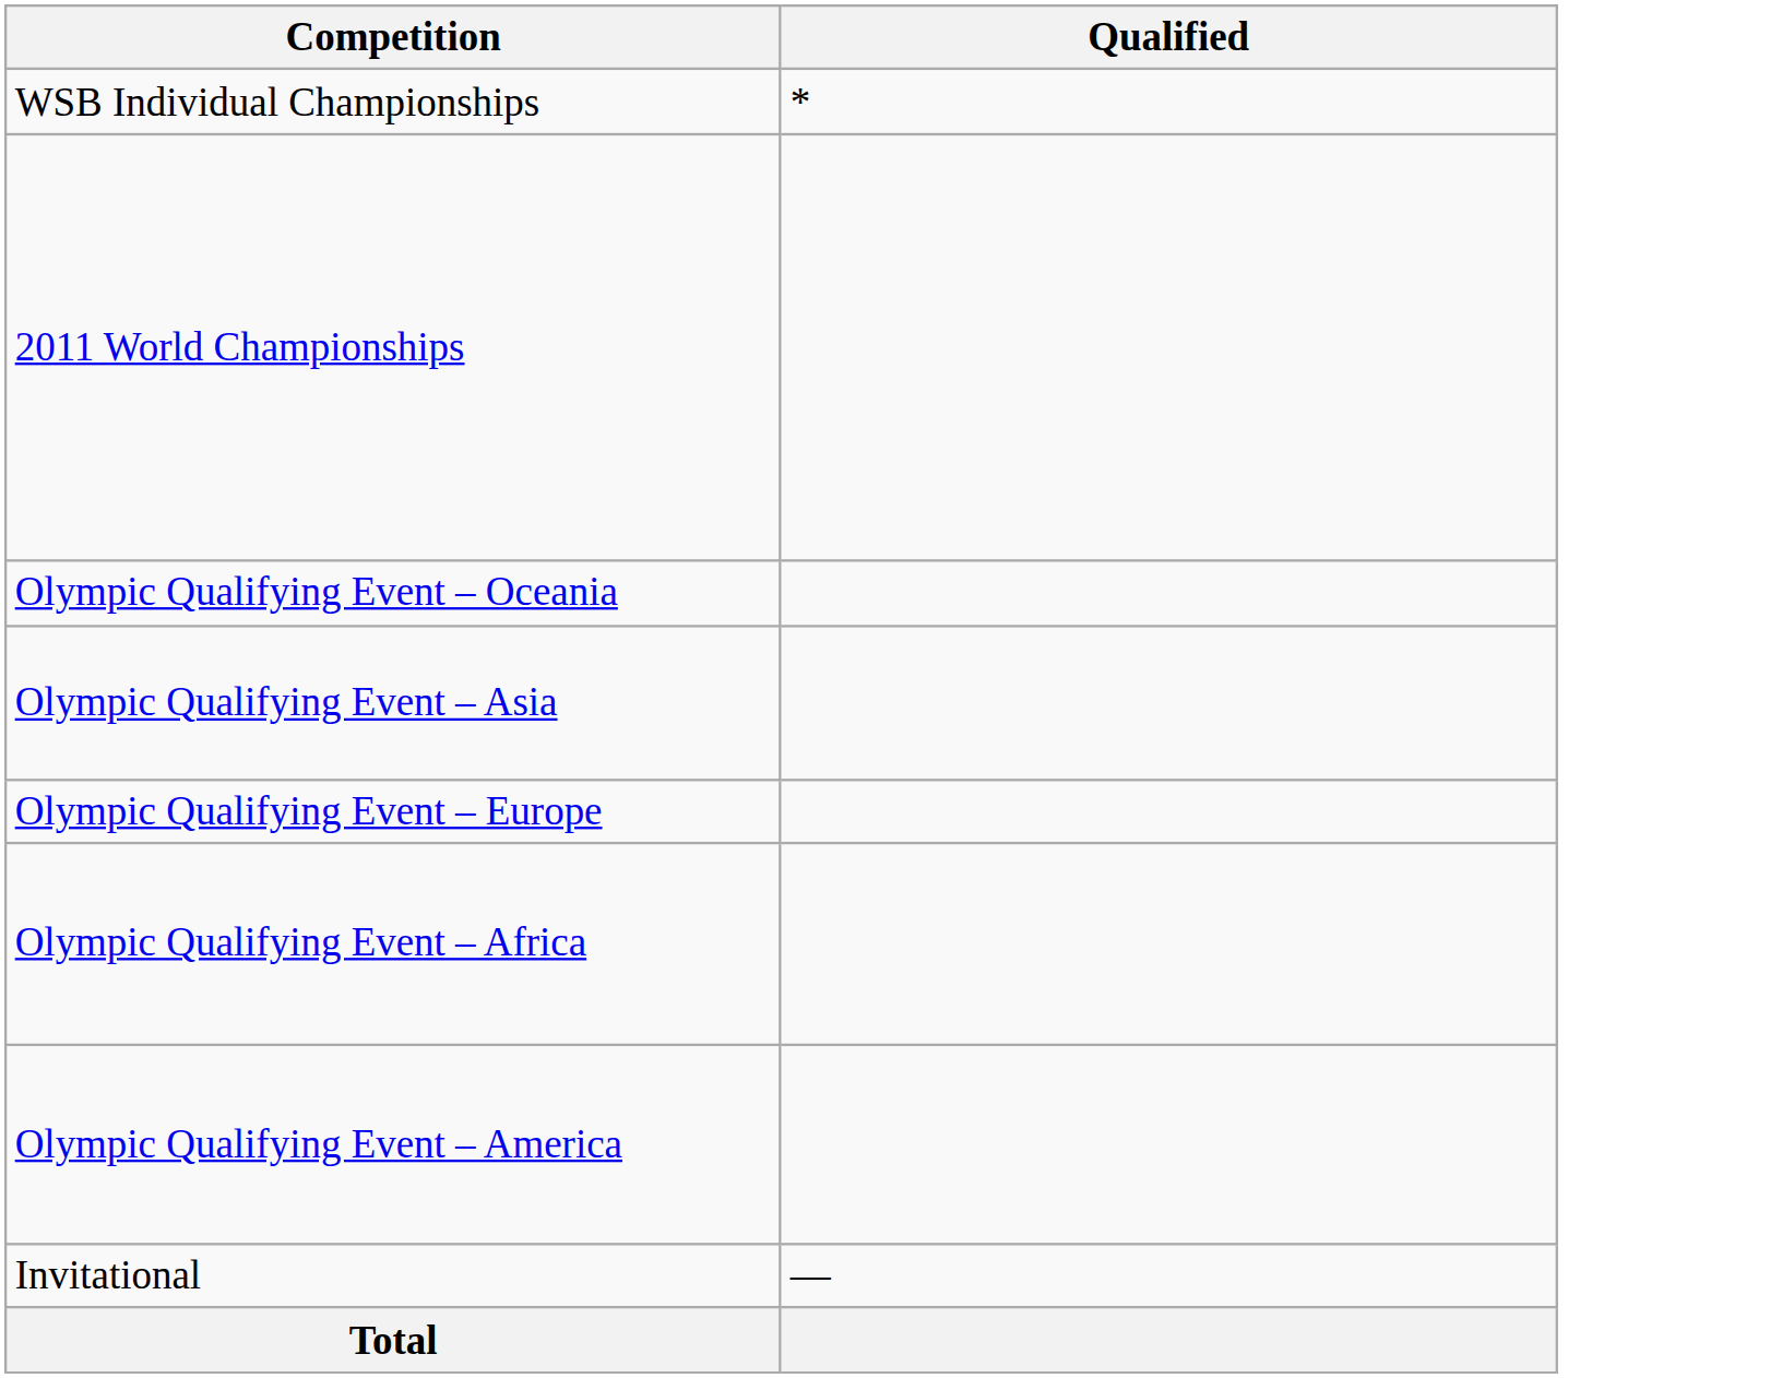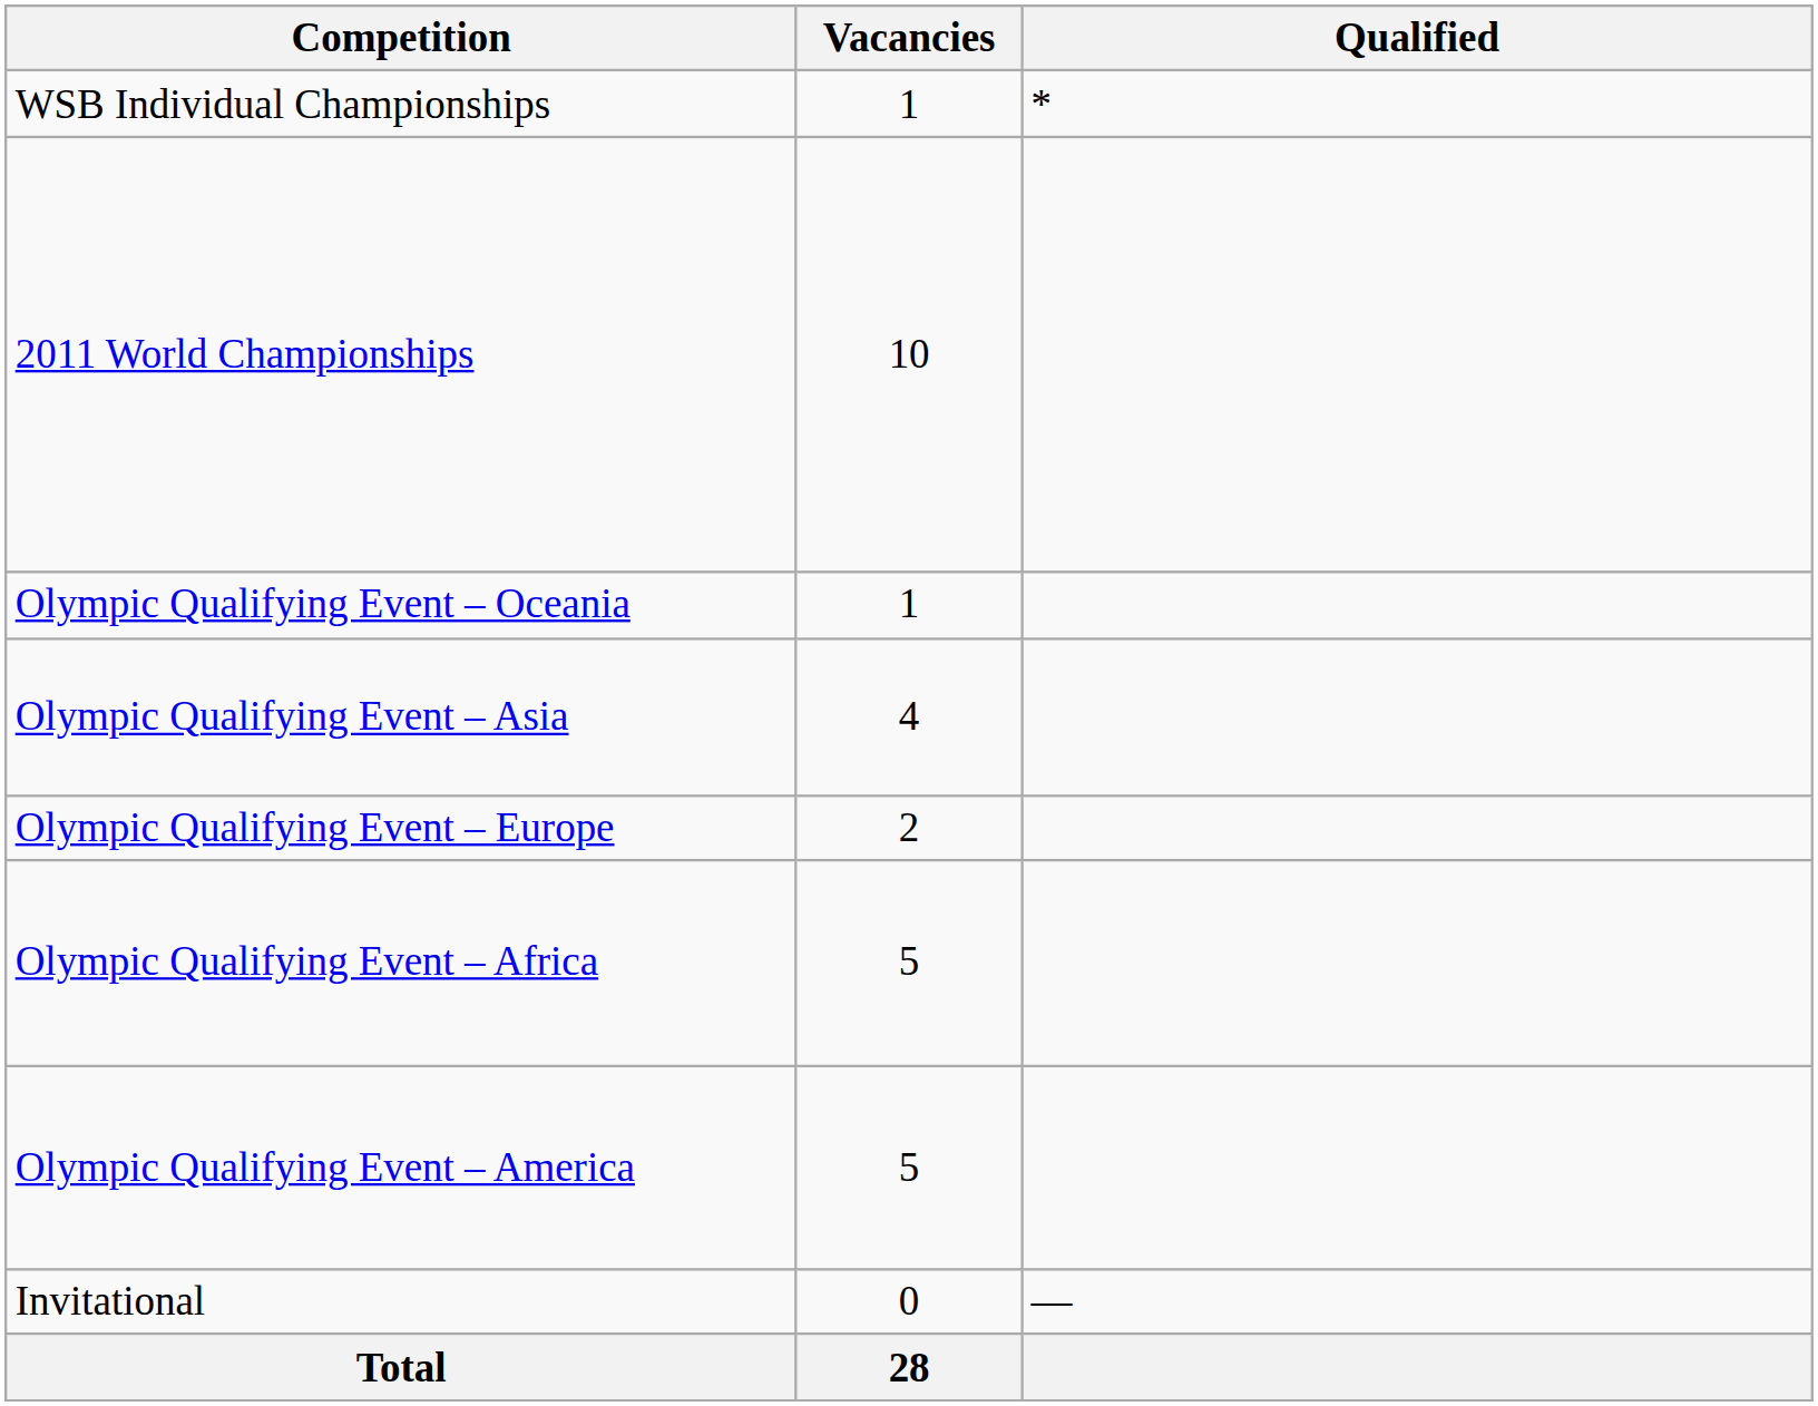+ column: Vacancies | 1 | 10 | 1 | 4 | 2 | 5 | 5 | 0 | 28
